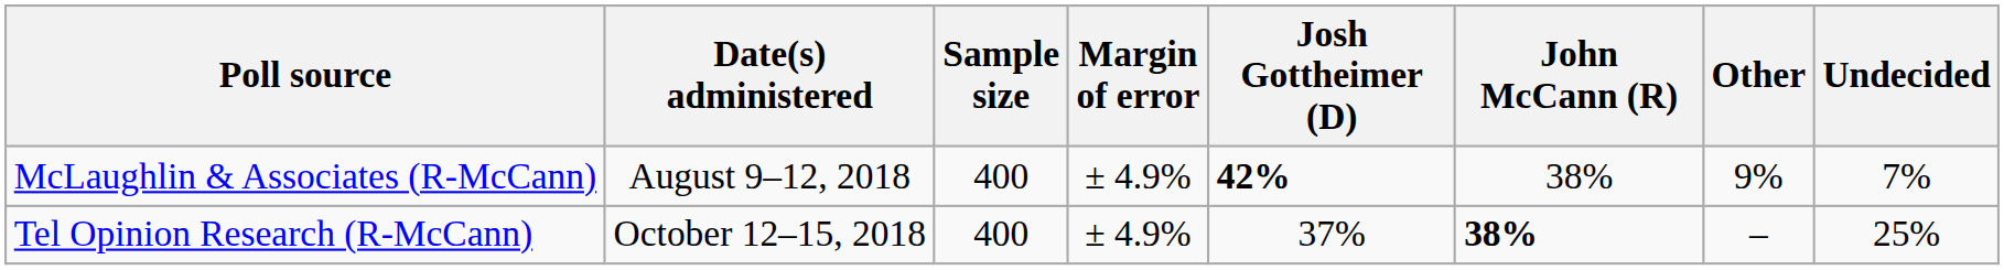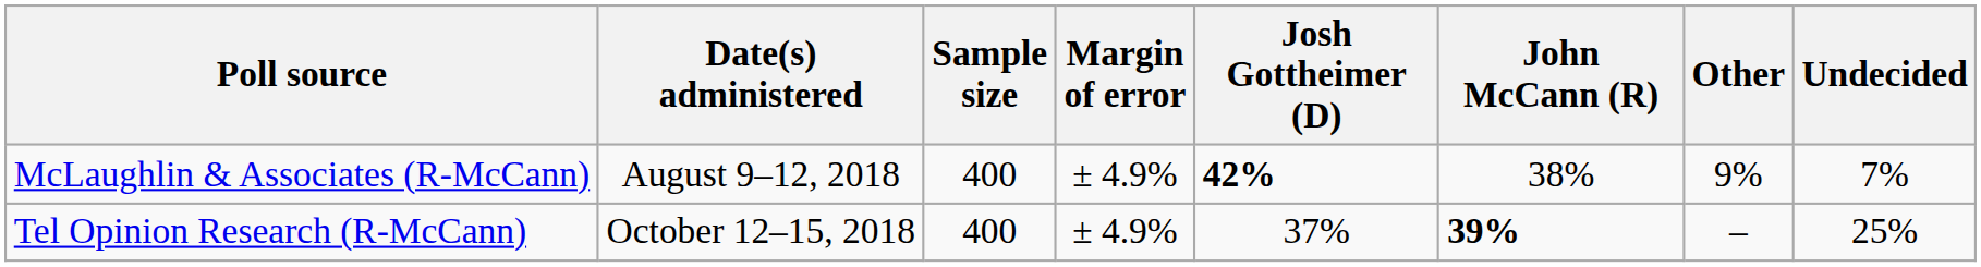Tel Opinion Research (R-McCann) | John McCann (R): 38% -> 39%
